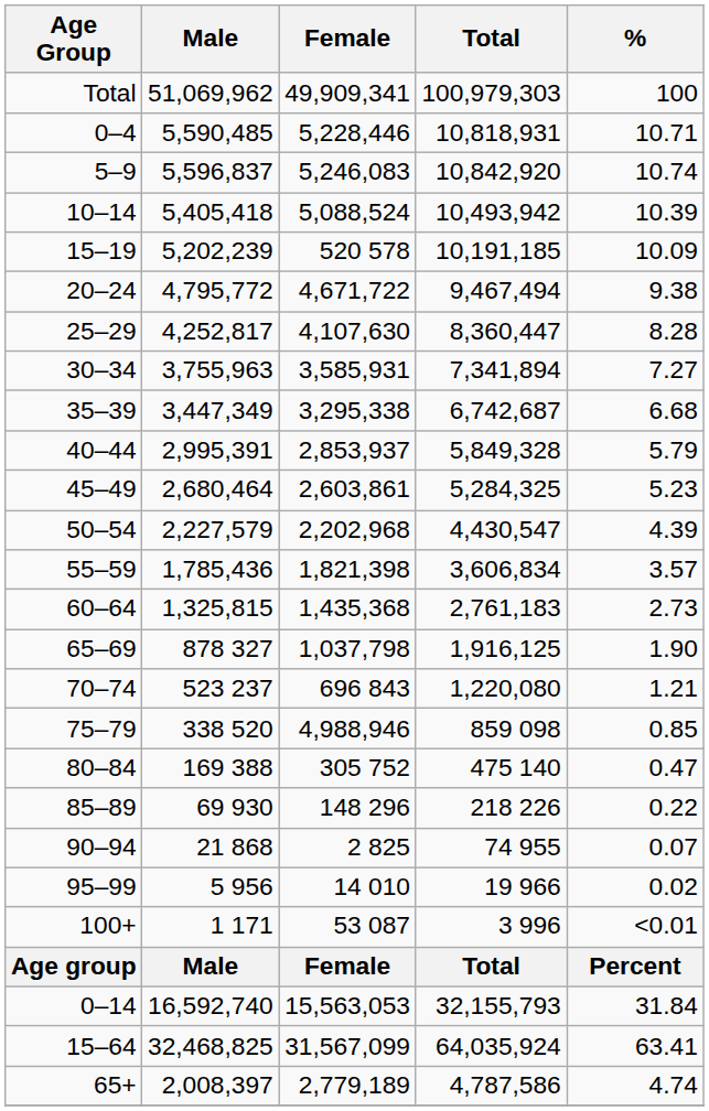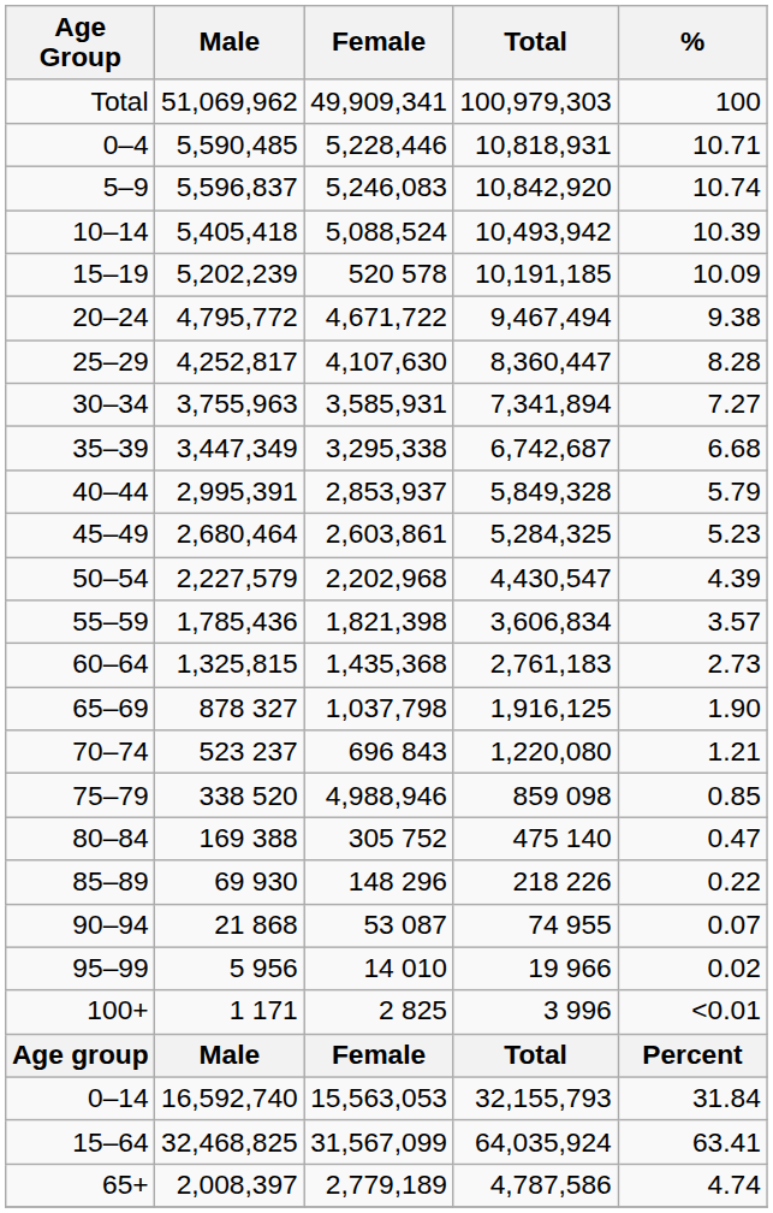90–94 | Female: 2 825 -> 53 087
100+ | Female: 53 087 -> 2 825
